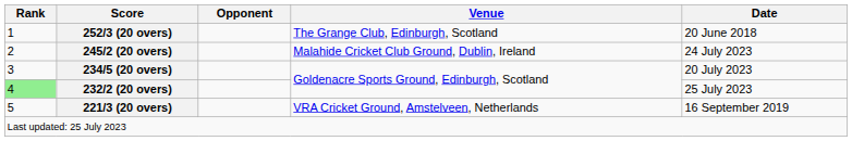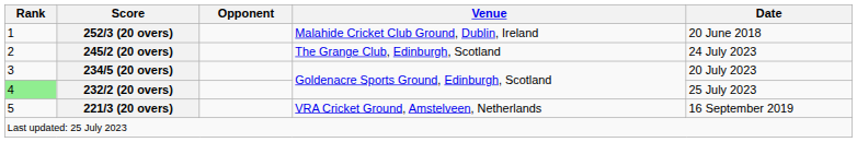252/3 (20 overs) | Venue: The Grange Club, Edinburgh, Scotland -> Malahide Cricket Club Ground, Dublin, Ireland
245/2 (20 overs) | Venue: Malahide Cricket Club Ground, Dublin, Ireland -> The Grange Club, Edinburgh, Scotland
